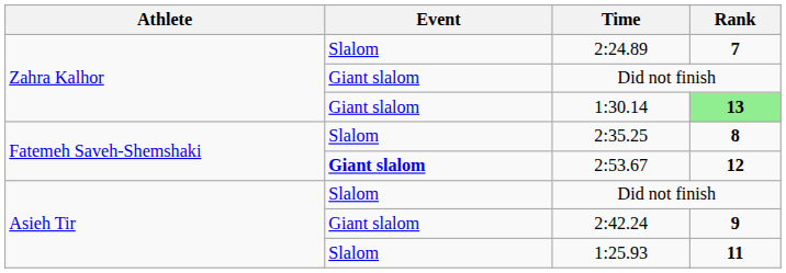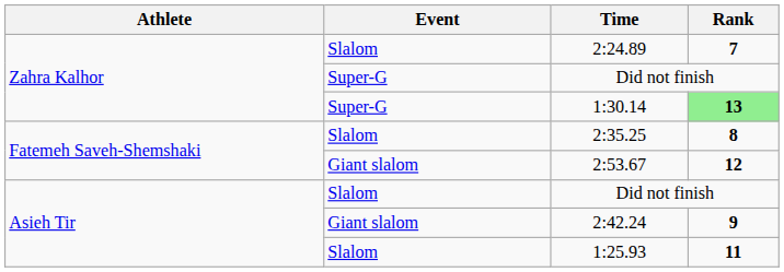Zahra Kalhor / Did not finish | Event: Giant slalom -> Super-G
1:30.14 | Event: Giant slalom -> Super-G
2:53.67 | Event: bold -> normal
